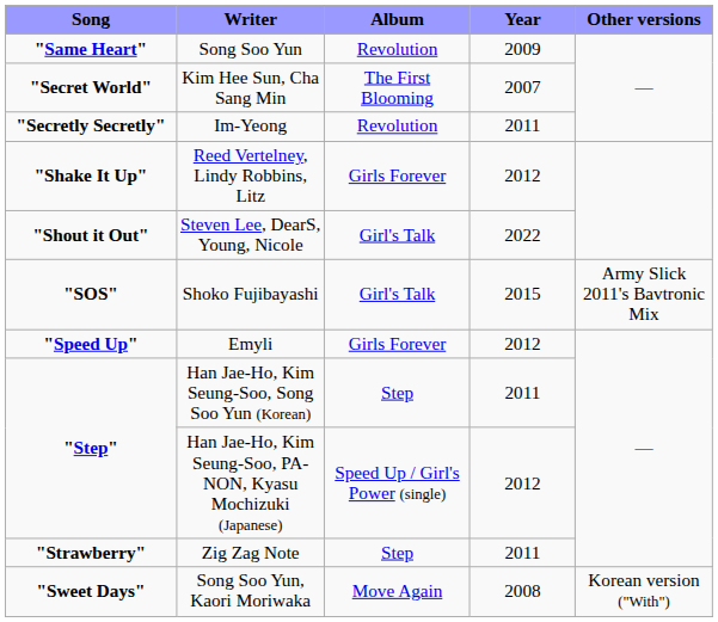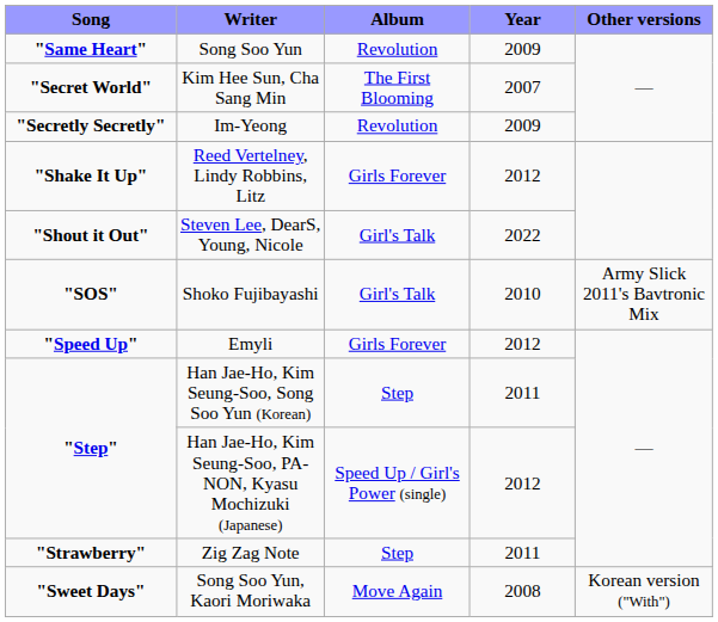Im-Yeong | Year: 2011 -> 2009
Shoko Fujibayashi | Year: 2015 -> 2010
